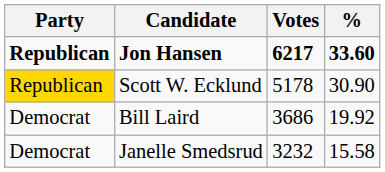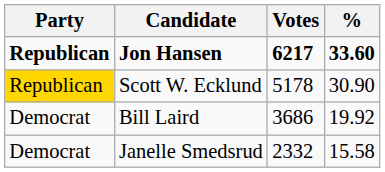Janelle Smedsrud | Votes: 3232 -> 2332
